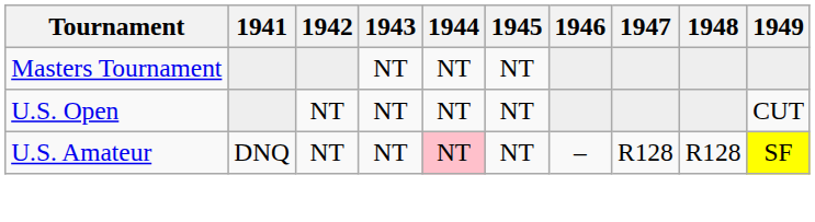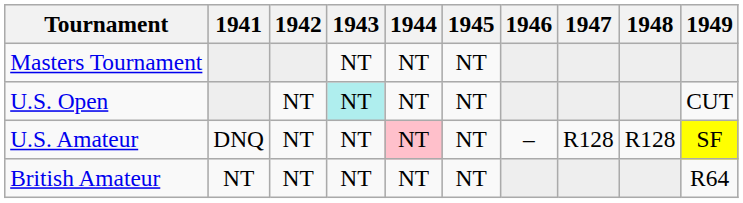U.S. Open | 1943: no background -> paleturquoise background
+ row: British Amateur | NT | NT | NT | NT | NT | R64
